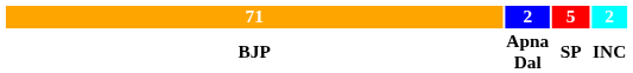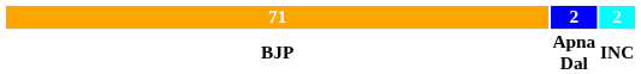- column: 5 | SP
